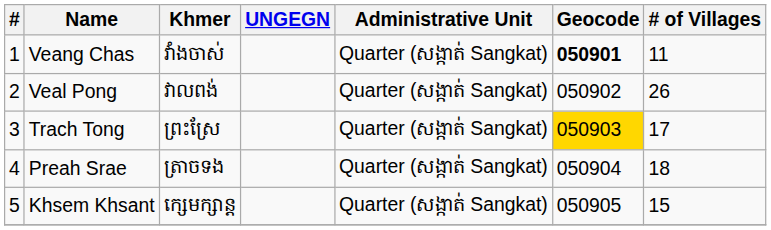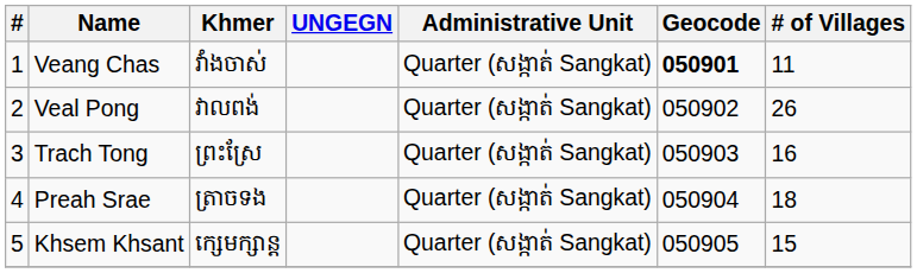Trach Tong | Geocode: gold background -> no background
Trach Tong | # of Villages: 17 -> 16
